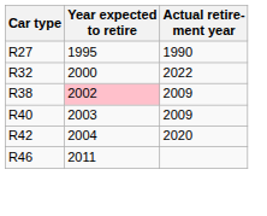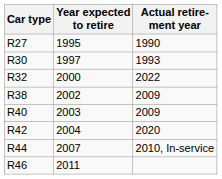+ row: R30 | 1997 | 1993
R38 | Year expected to retire: pink background -> no background
+ row: R44 | 2007 | 2010, In-service
